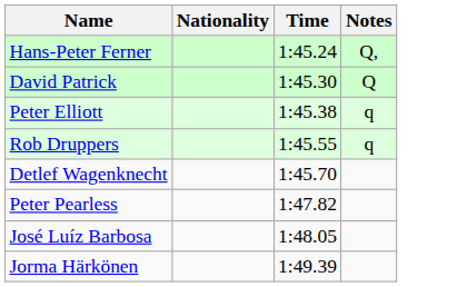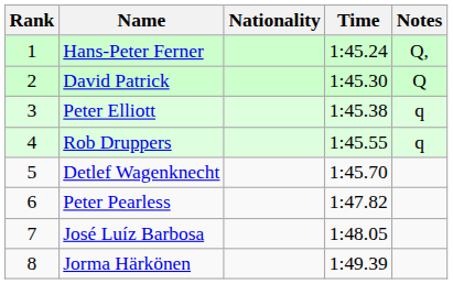+ column: Rank | 1 | 2 | 3 | 4 | 5 | 6 | 7 | 8
